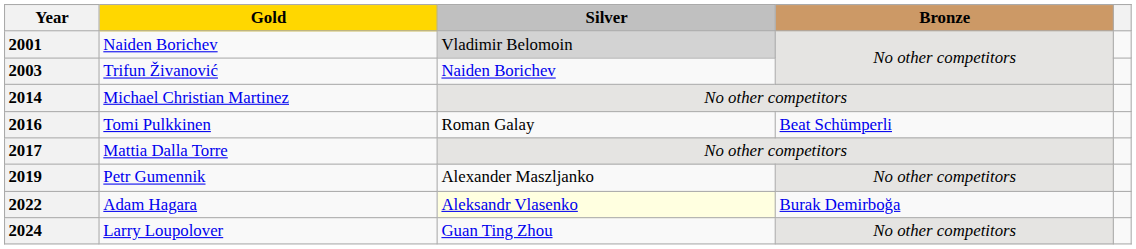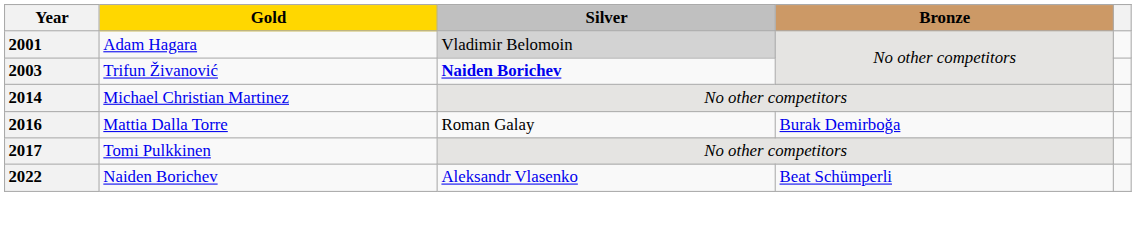2001 | Gold: Naiden Borichev -> Adam Hagara
2003 | Silver: normal -> bold
2016 | Gold: Tomi Pulkkinen -> Mattia Dalla Torre
2016 | Bronze: Beat Schümperli -> Burak Demirboğa
2017 | Gold: Mattia Dalla Torre -> Tomi Pulkkinen
- row: 2019 | Petr Gumennik | Alexander Maszljanko | No other competitors
2022 | Gold: Adam Hagara -> Naiden Borichev
2022 | Silver: lightyellow background -> no background
2022 | Bronze: Burak Demirboğa -> Beat Schümperli
- row: 2024 | Larry Loupolover | Guan Ting Zhou | No other competitors
